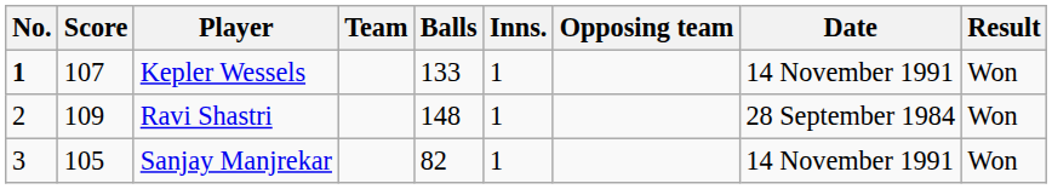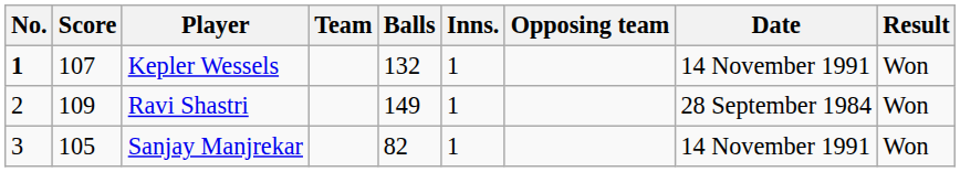Kepler Wessels | Balls: 133 -> 132
Ravi Shastri | Balls: 148 -> 149
